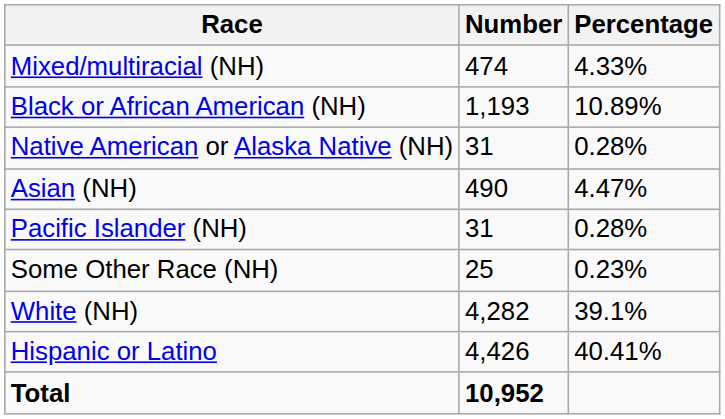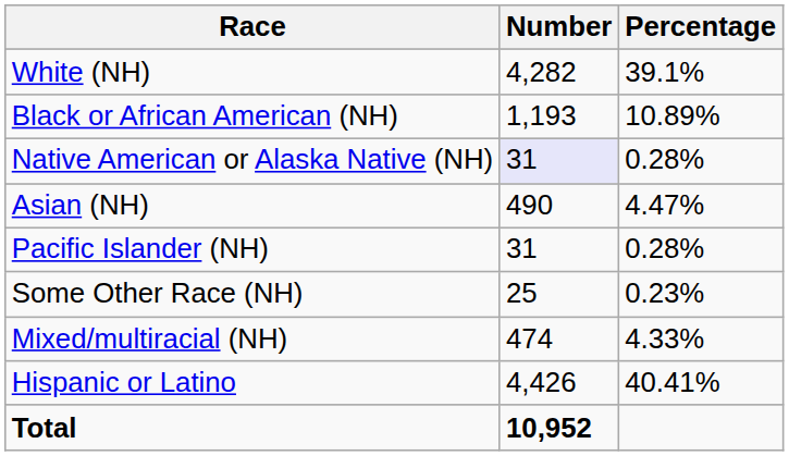rows swapped: White (NH) <-> Mixed/multiracial (NH)
Native American or Alaska Native (NH) | Number: no background -> lavender background
